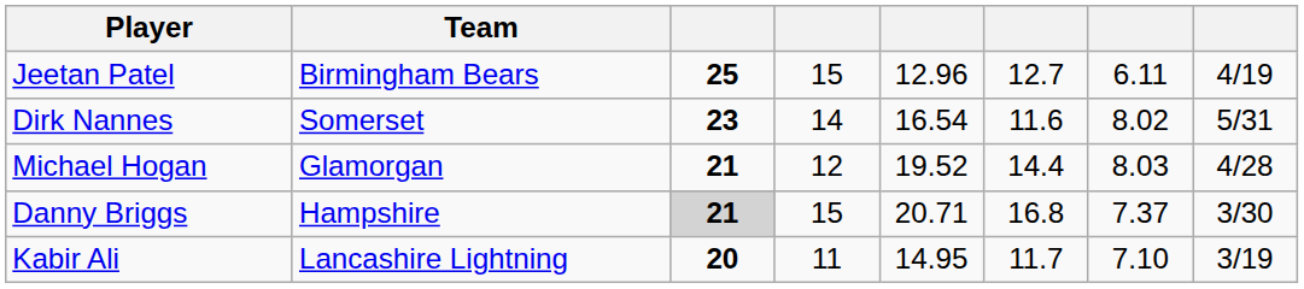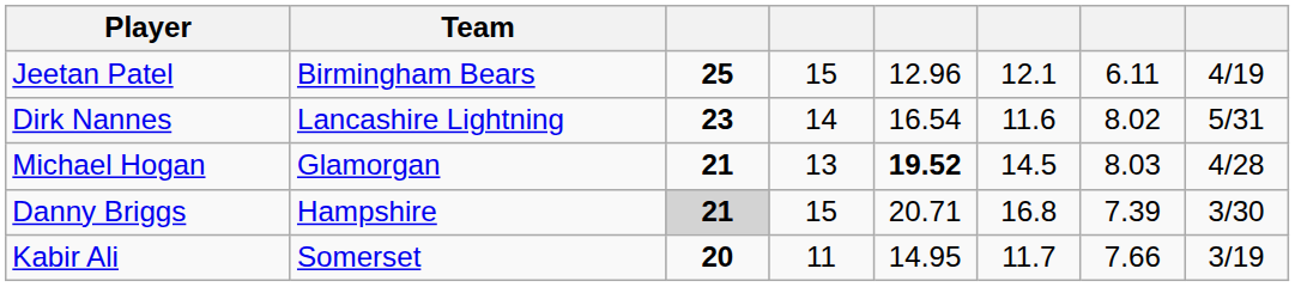Jeetan Patel | column 6: 12.7 -> 12.1
Dirk Nannes | Team: Somerset -> Lancashire Lightning
Michael Hogan | column 4: 12 -> 13
Michael Hogan | column 5: normal -> bold
Michael Hogan | column 6: 14.4 -> 14.5
Danny Briggs | column 7: 7.37 -> 7.39
Kabir Ali | Team: Lancashire Lightning -> Somerset
Kabir Ali | column 7: 7.10 -> 7.66
